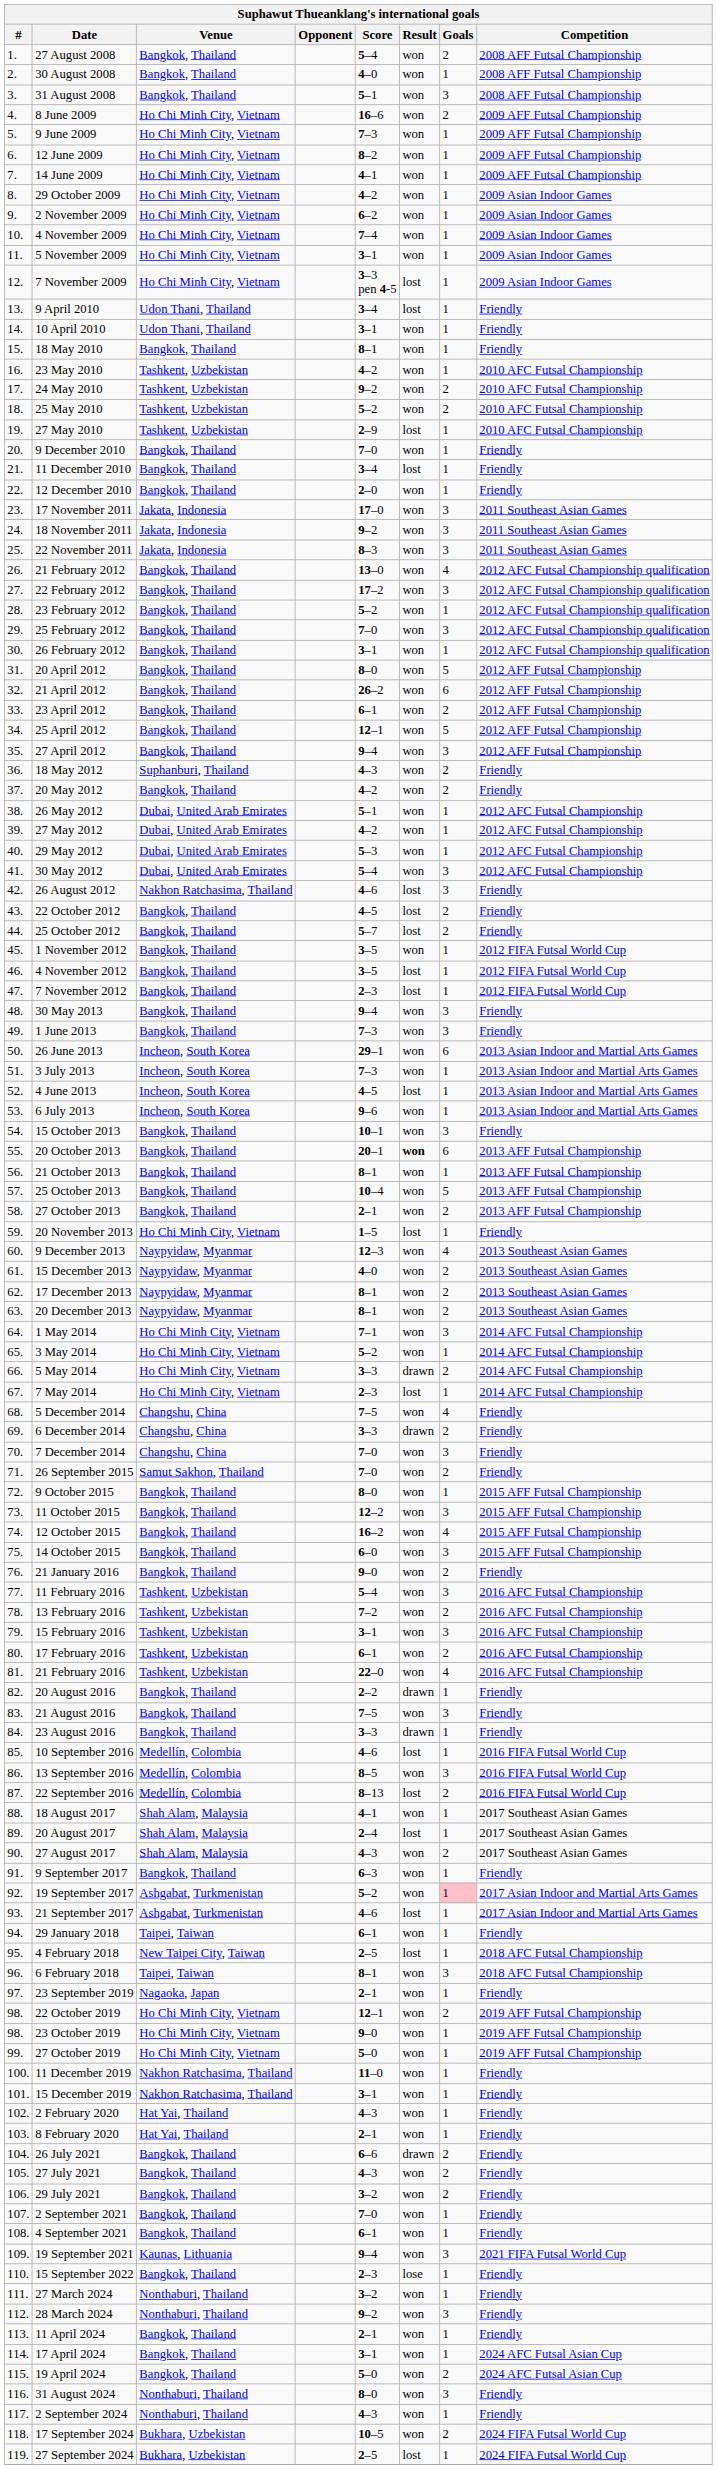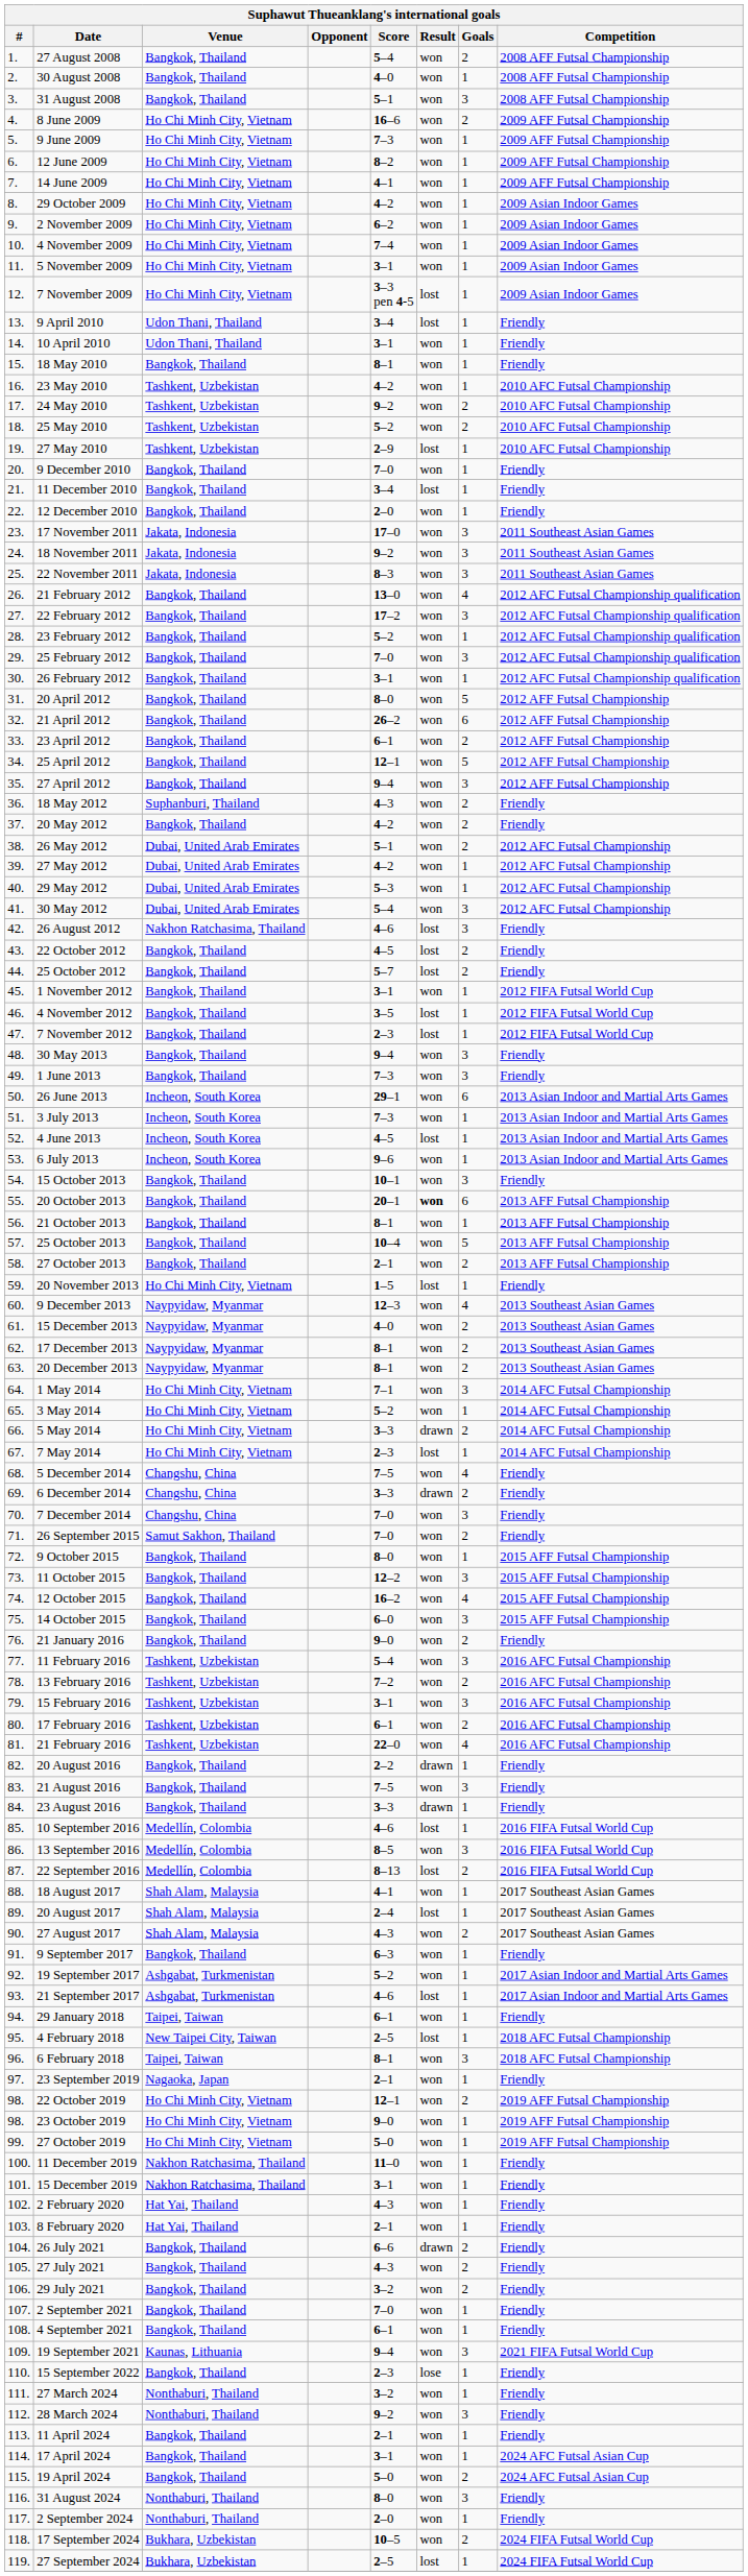26 May 2012 | Goals: 1 -> 2
1 November 2012 | Score: 3–5 -> 3–1
19 September 2017 | Goals: pink background -> no background
2 September 2024 | Score: 4–3 -> 2–0
